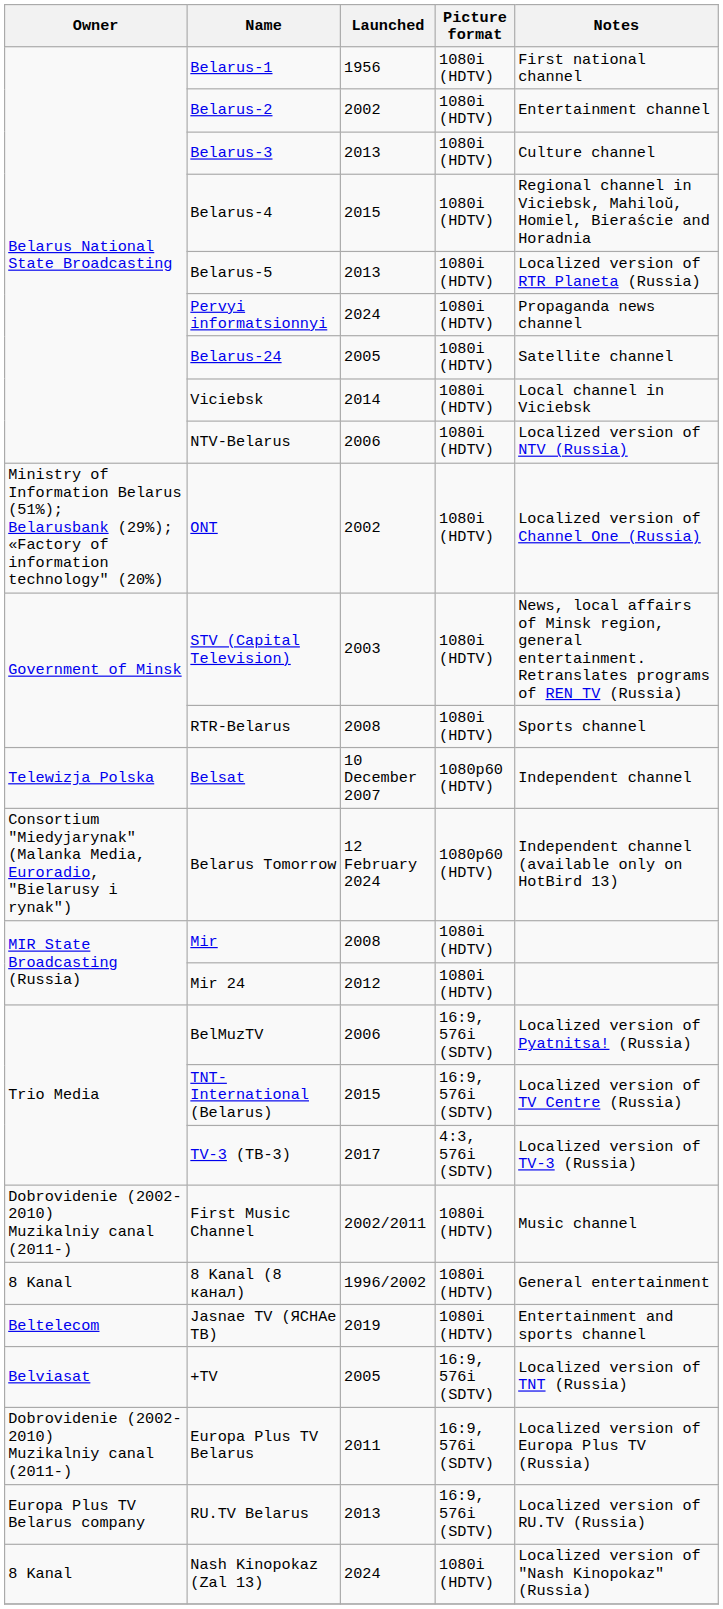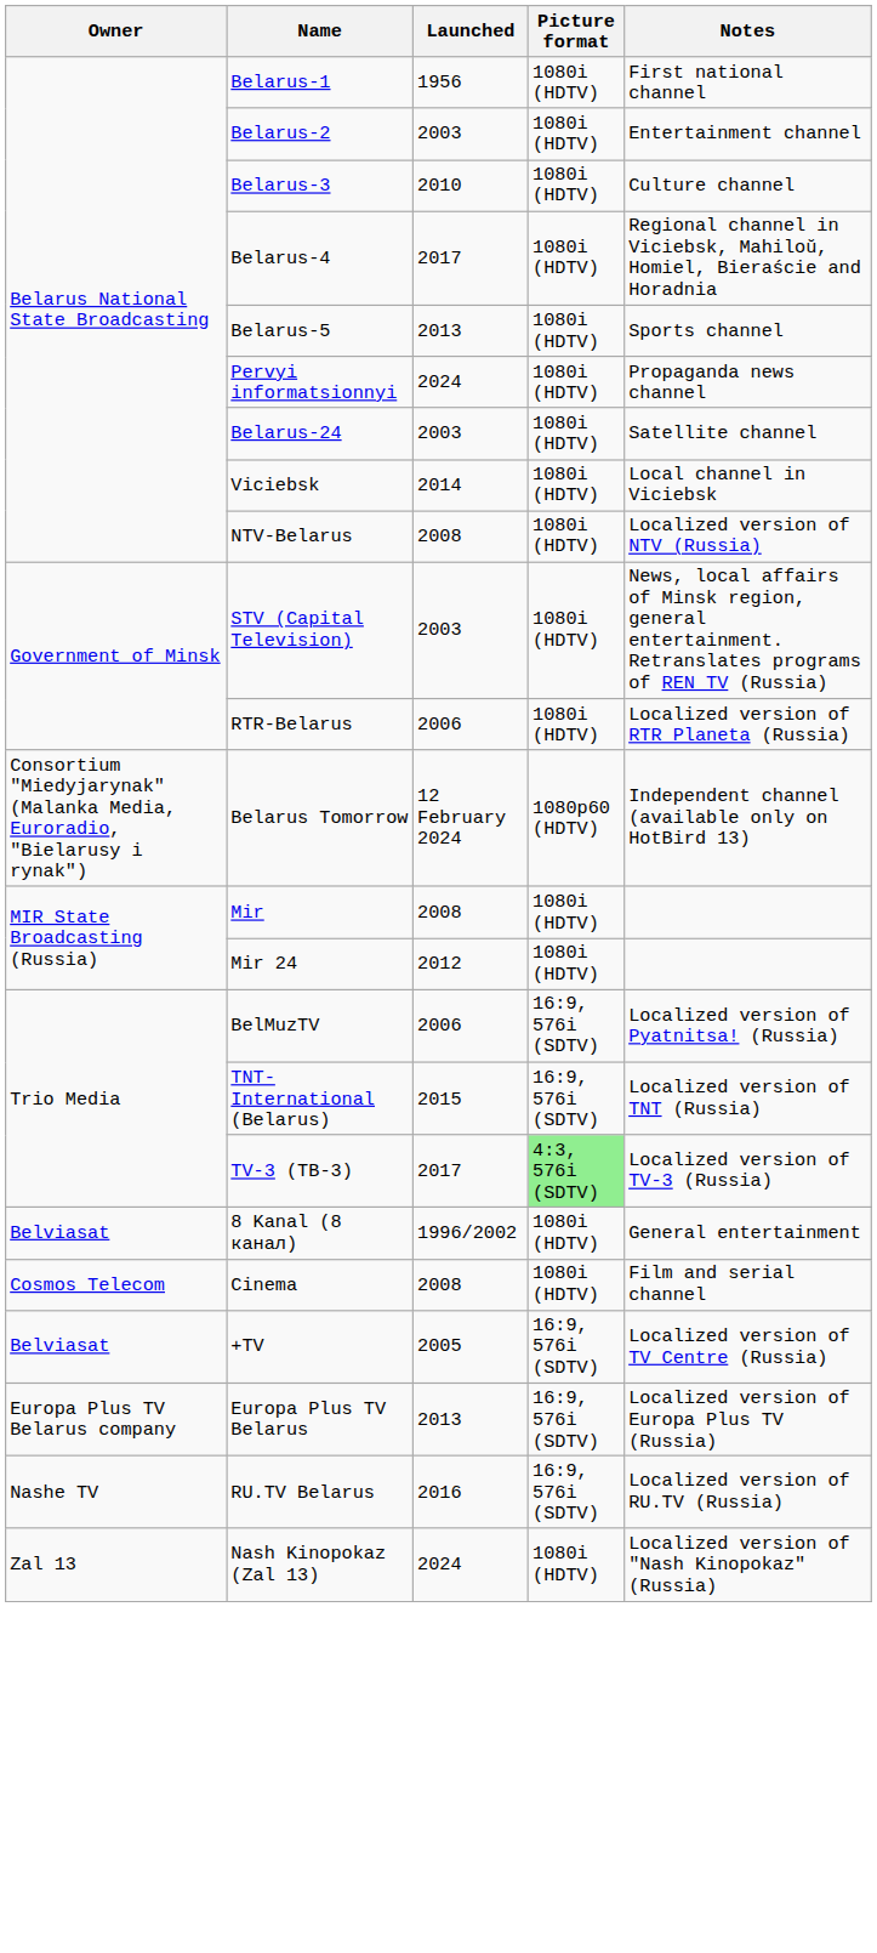Belarus-2 | Launched: 2002 -> 2003
Belarus-3 | Launched: 2013 -> 2010
Belarus-4 | Launched: 2015 -> 2017
Belarus-5 | Notes: Localized version of RTR Planeta (Russia) -> Sports channel
Belarus-24 | Launched: 2005 -> 2003
NTV-Belarus | Launched: 2006 -> 2008
- row: Ministry of Information Belarus (51%); Belarusbank (29%); «Factory of information technology" (20%) | ONT | 2002 | 1080i (HDTV) | Localized version of Channel One (Russia)
RTR-Belarus | Launched: 2008 -> 2006
RTR-Belarus | Notes: Sports channel -> Localized version of RTR Planeta (Russia)
- row: Telewizja Polska | Belsat | 10 December 2007 | 1080p60 (HDTV) | Independent channel
TNT-International (Belarus) | Notes: Localized version of TV Centre (Russia) -> Localized version of TNT (Russia)
TV-3 (ТВ-3) | Picture format: no background -> lightgreen background
- row: Dobrovidenie (2002-2010) Muzikalniy canal (2011-) | First Music Channel | 2002/2011 | 1080i (HDTV) | Music channel
8 Kanal (8 канал) | Owner: 8 Kanal -> Belviasat
- row: Beltelecom | Jasnae TV (ЯСНАе ТВ) | 2019 | 1080i (HDTV) | Entertainment and sports channel
+ row: Cosmos Telecom | Cinema | 2008 | 1080i (HDTV) | Film and serial channel
+TV | Notes: Localized version of TNT (Russia) -> Localized version of TV Centre (Russia)
Europa Plus TV Belarus | Owner: Dobrovidenie (2002-2010) Muzikalniy canal (2011-) -> Europa Plus TV Belarus company
Europa Plus TV Belarus | Launched: 2011 -> 2013
RU.TV Belarus | Owner: Europa Plus TV Belarus company -> Nashe TV
RU.TV Belarus | Launched: 2013 -> 2016
Nash Kinopokaz (Zal 13) | Owner: 8 Kanal -> Zal 13
